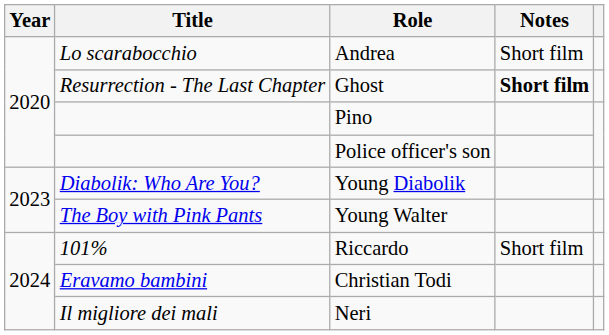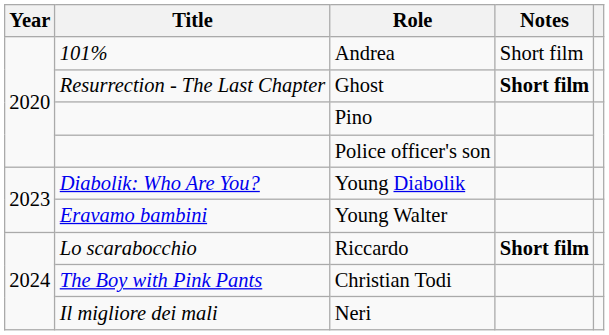Andrea | Title: Lo scarabocchio -> 101%
Young Walter | Title: The Boy with Pink Pants -> Eravamo bambini
Riccardo | Title: 101% -> Lo scarabocchio
Riccardo | Notes: normal -> bold
Christian Todi | Title: Eravamo bambini -> The Boy with Pink Pants
